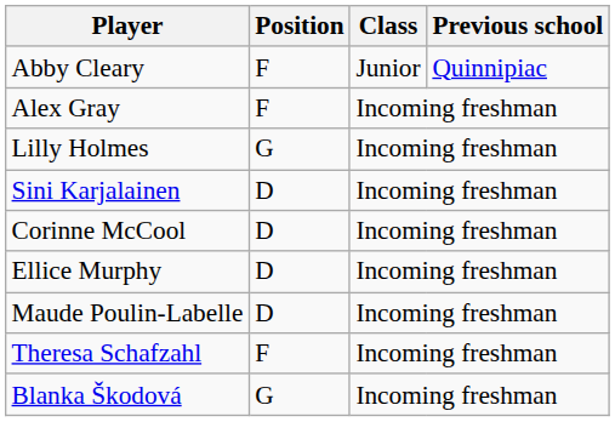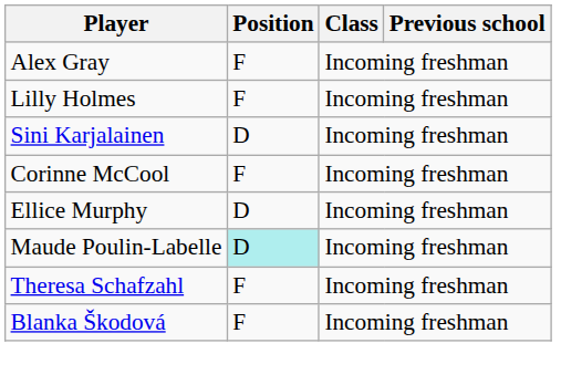- row: Abby Cleary | F | Junior | Quinnipiac
Lilly Holmes | Position: G -> F
Corinne McCool | Position: D -> F
Maude Poulin-Labelle | Position: no background -> paleturquoise background
Blanka Škodová | Position: G -> F
